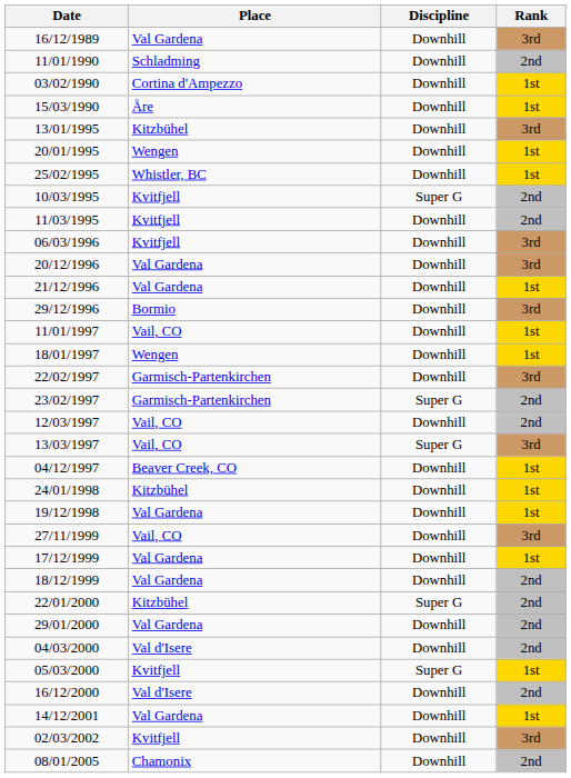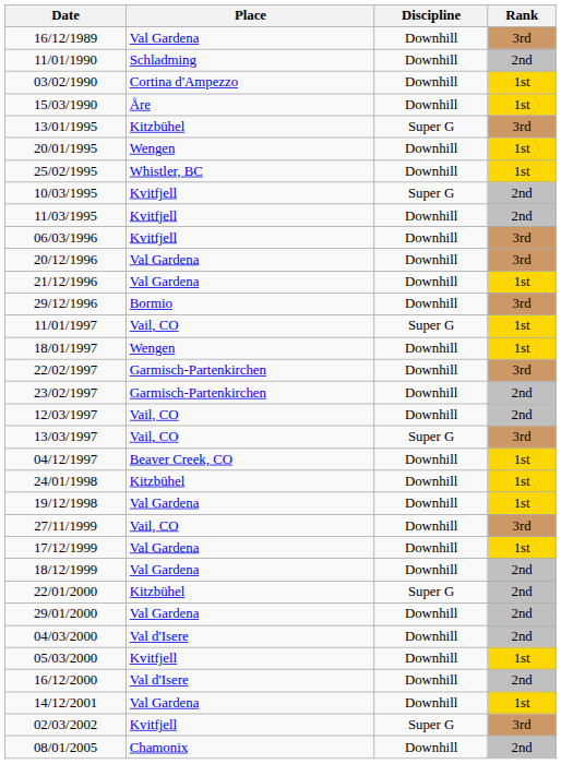13/01/1995 | Discipline: Downhill -> Super G
11/01/1997 | Discipline: Downhill -> Super G
23/02/1997 | Discipline: Super G -> Downhill
05/03/2000 | Discipline: Super G -> Downhill
02/03/2002 | Discipline: Downhill -> Super G
